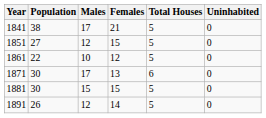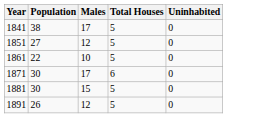- column: Females | 21 | 15 | 12 | 13 | 15 | 14
